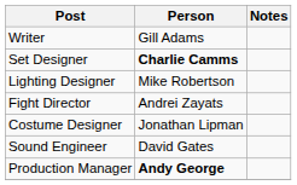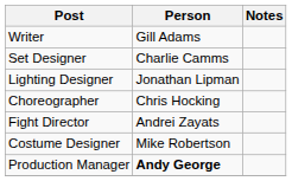Set Designer | Person: bold -> normal
Lighting Designer | Person: Mike Robertson -> Jonathan Lipman
+ row: Choreographer | Chris Hocking
Costume Designer | Person: Jonathan Lipman -> Mike Robertson
- row: Sound Engineer | David Gates
